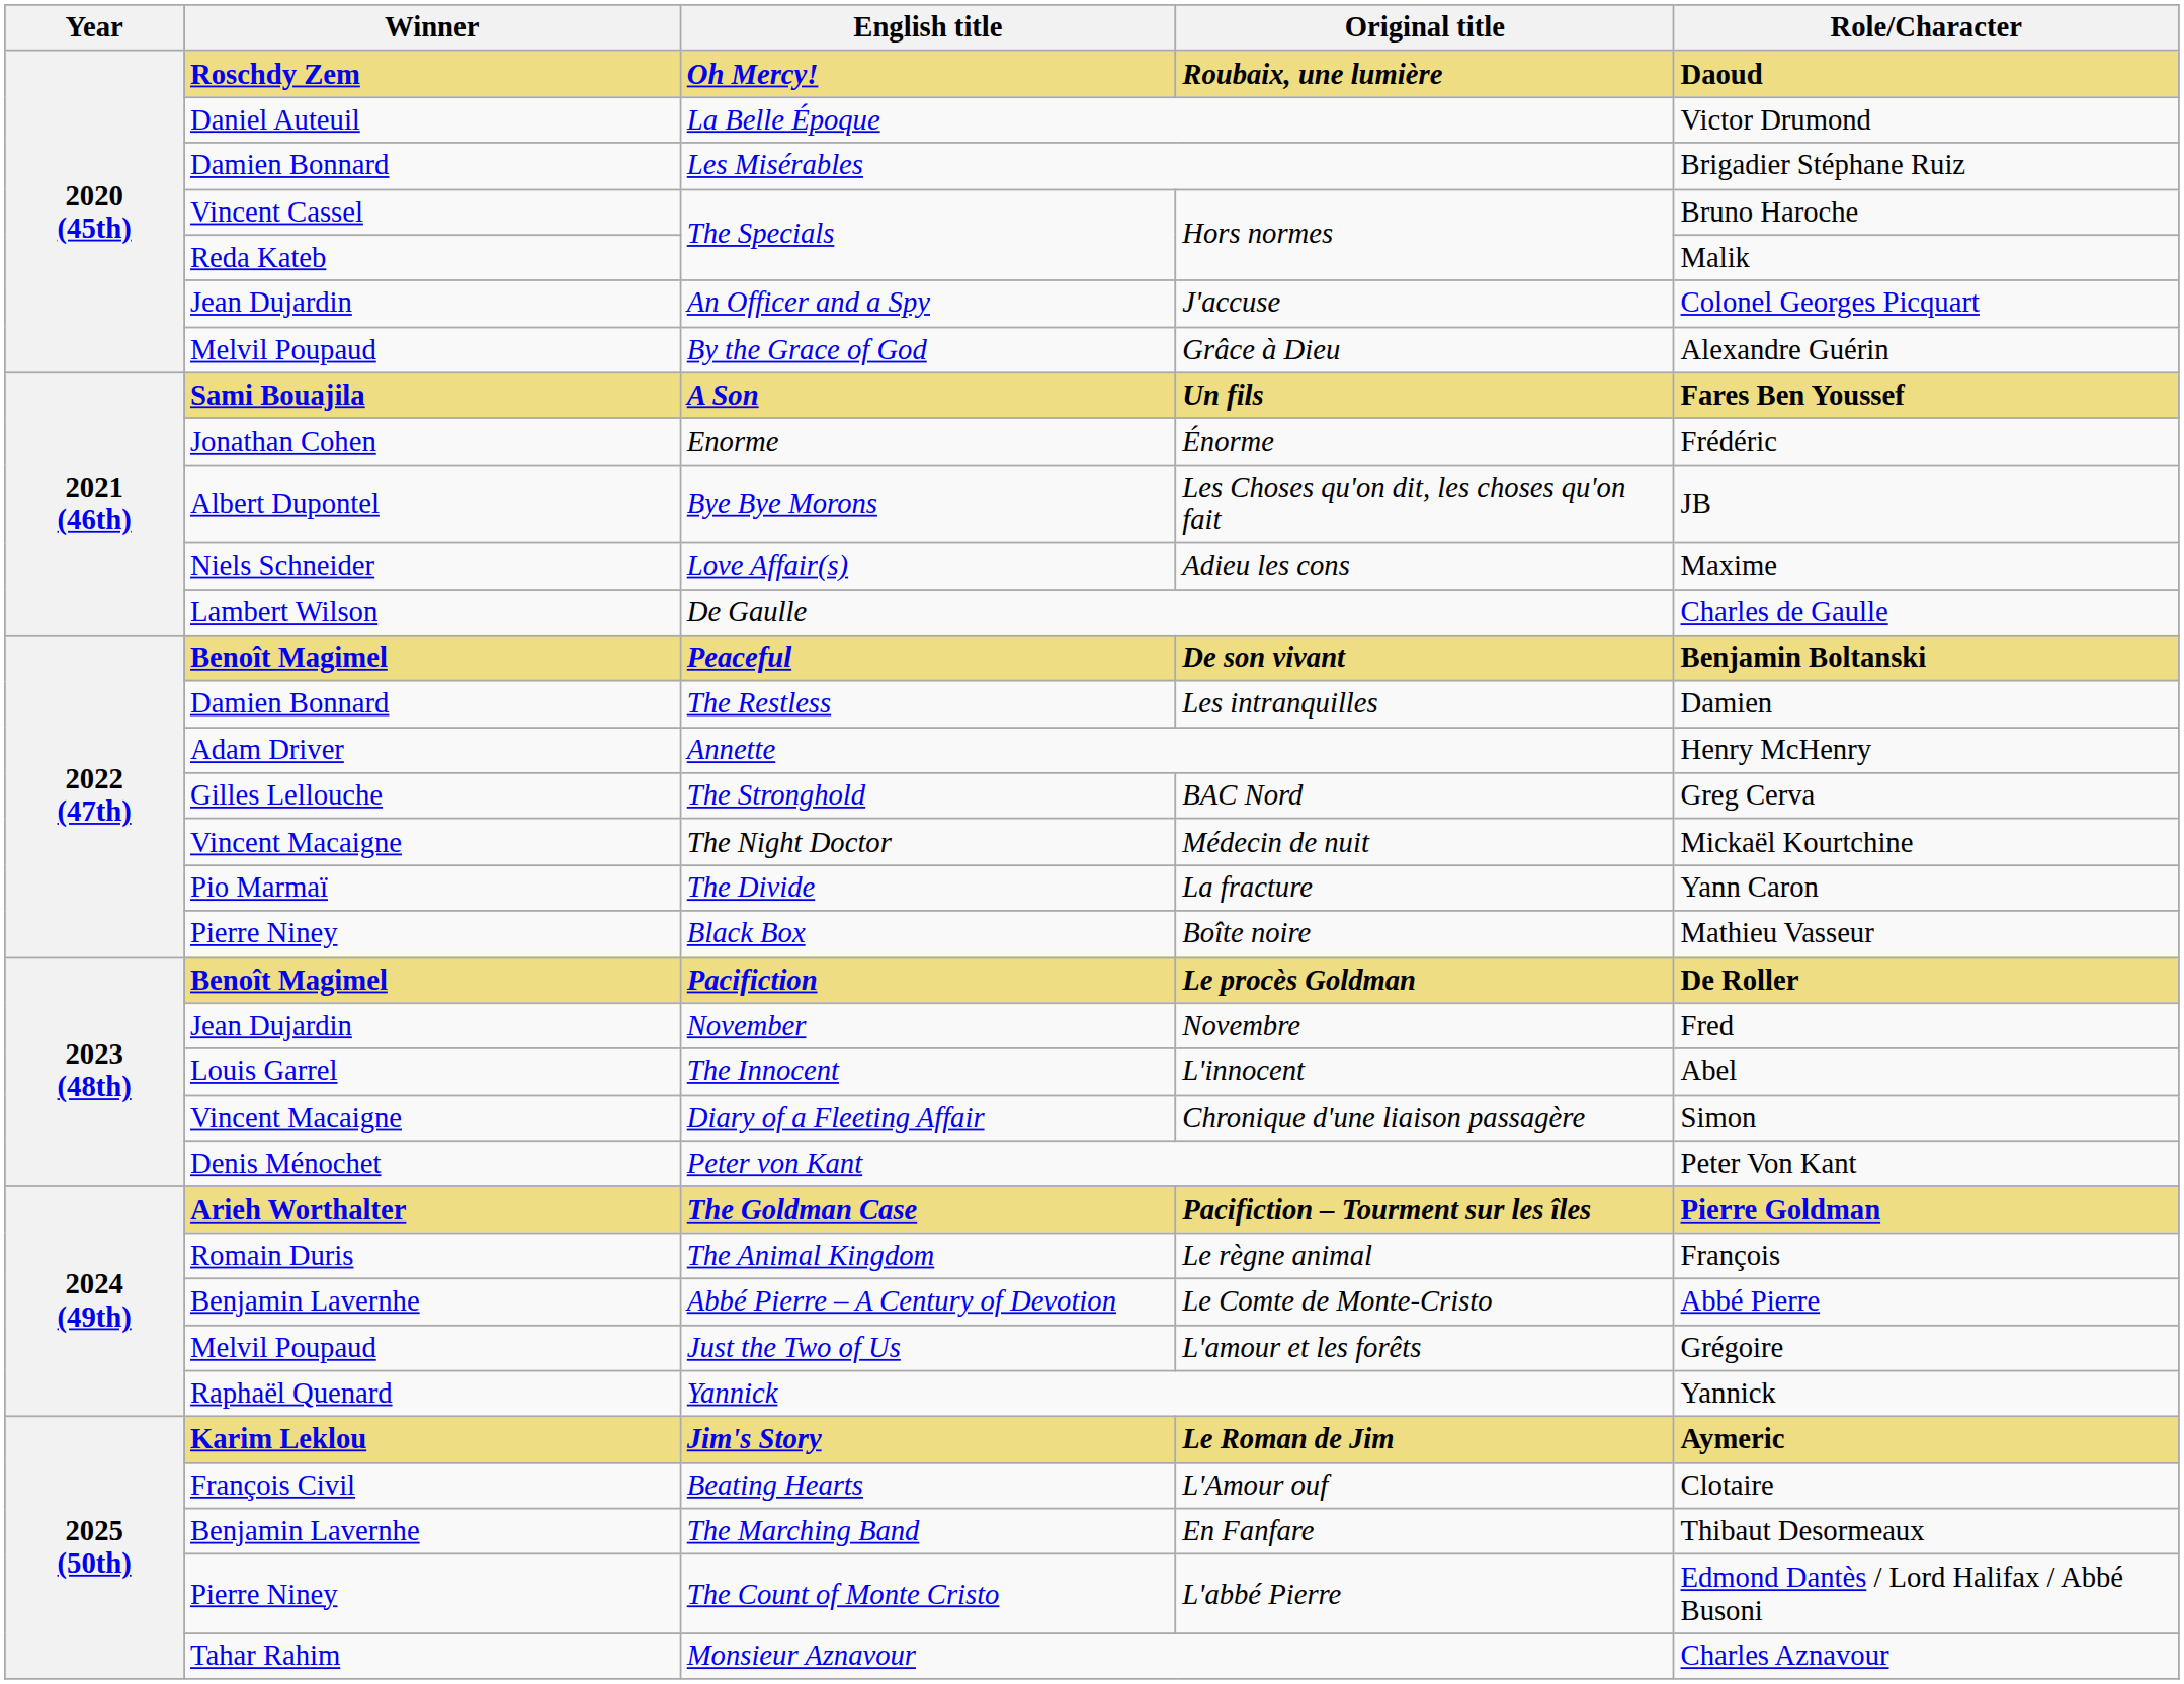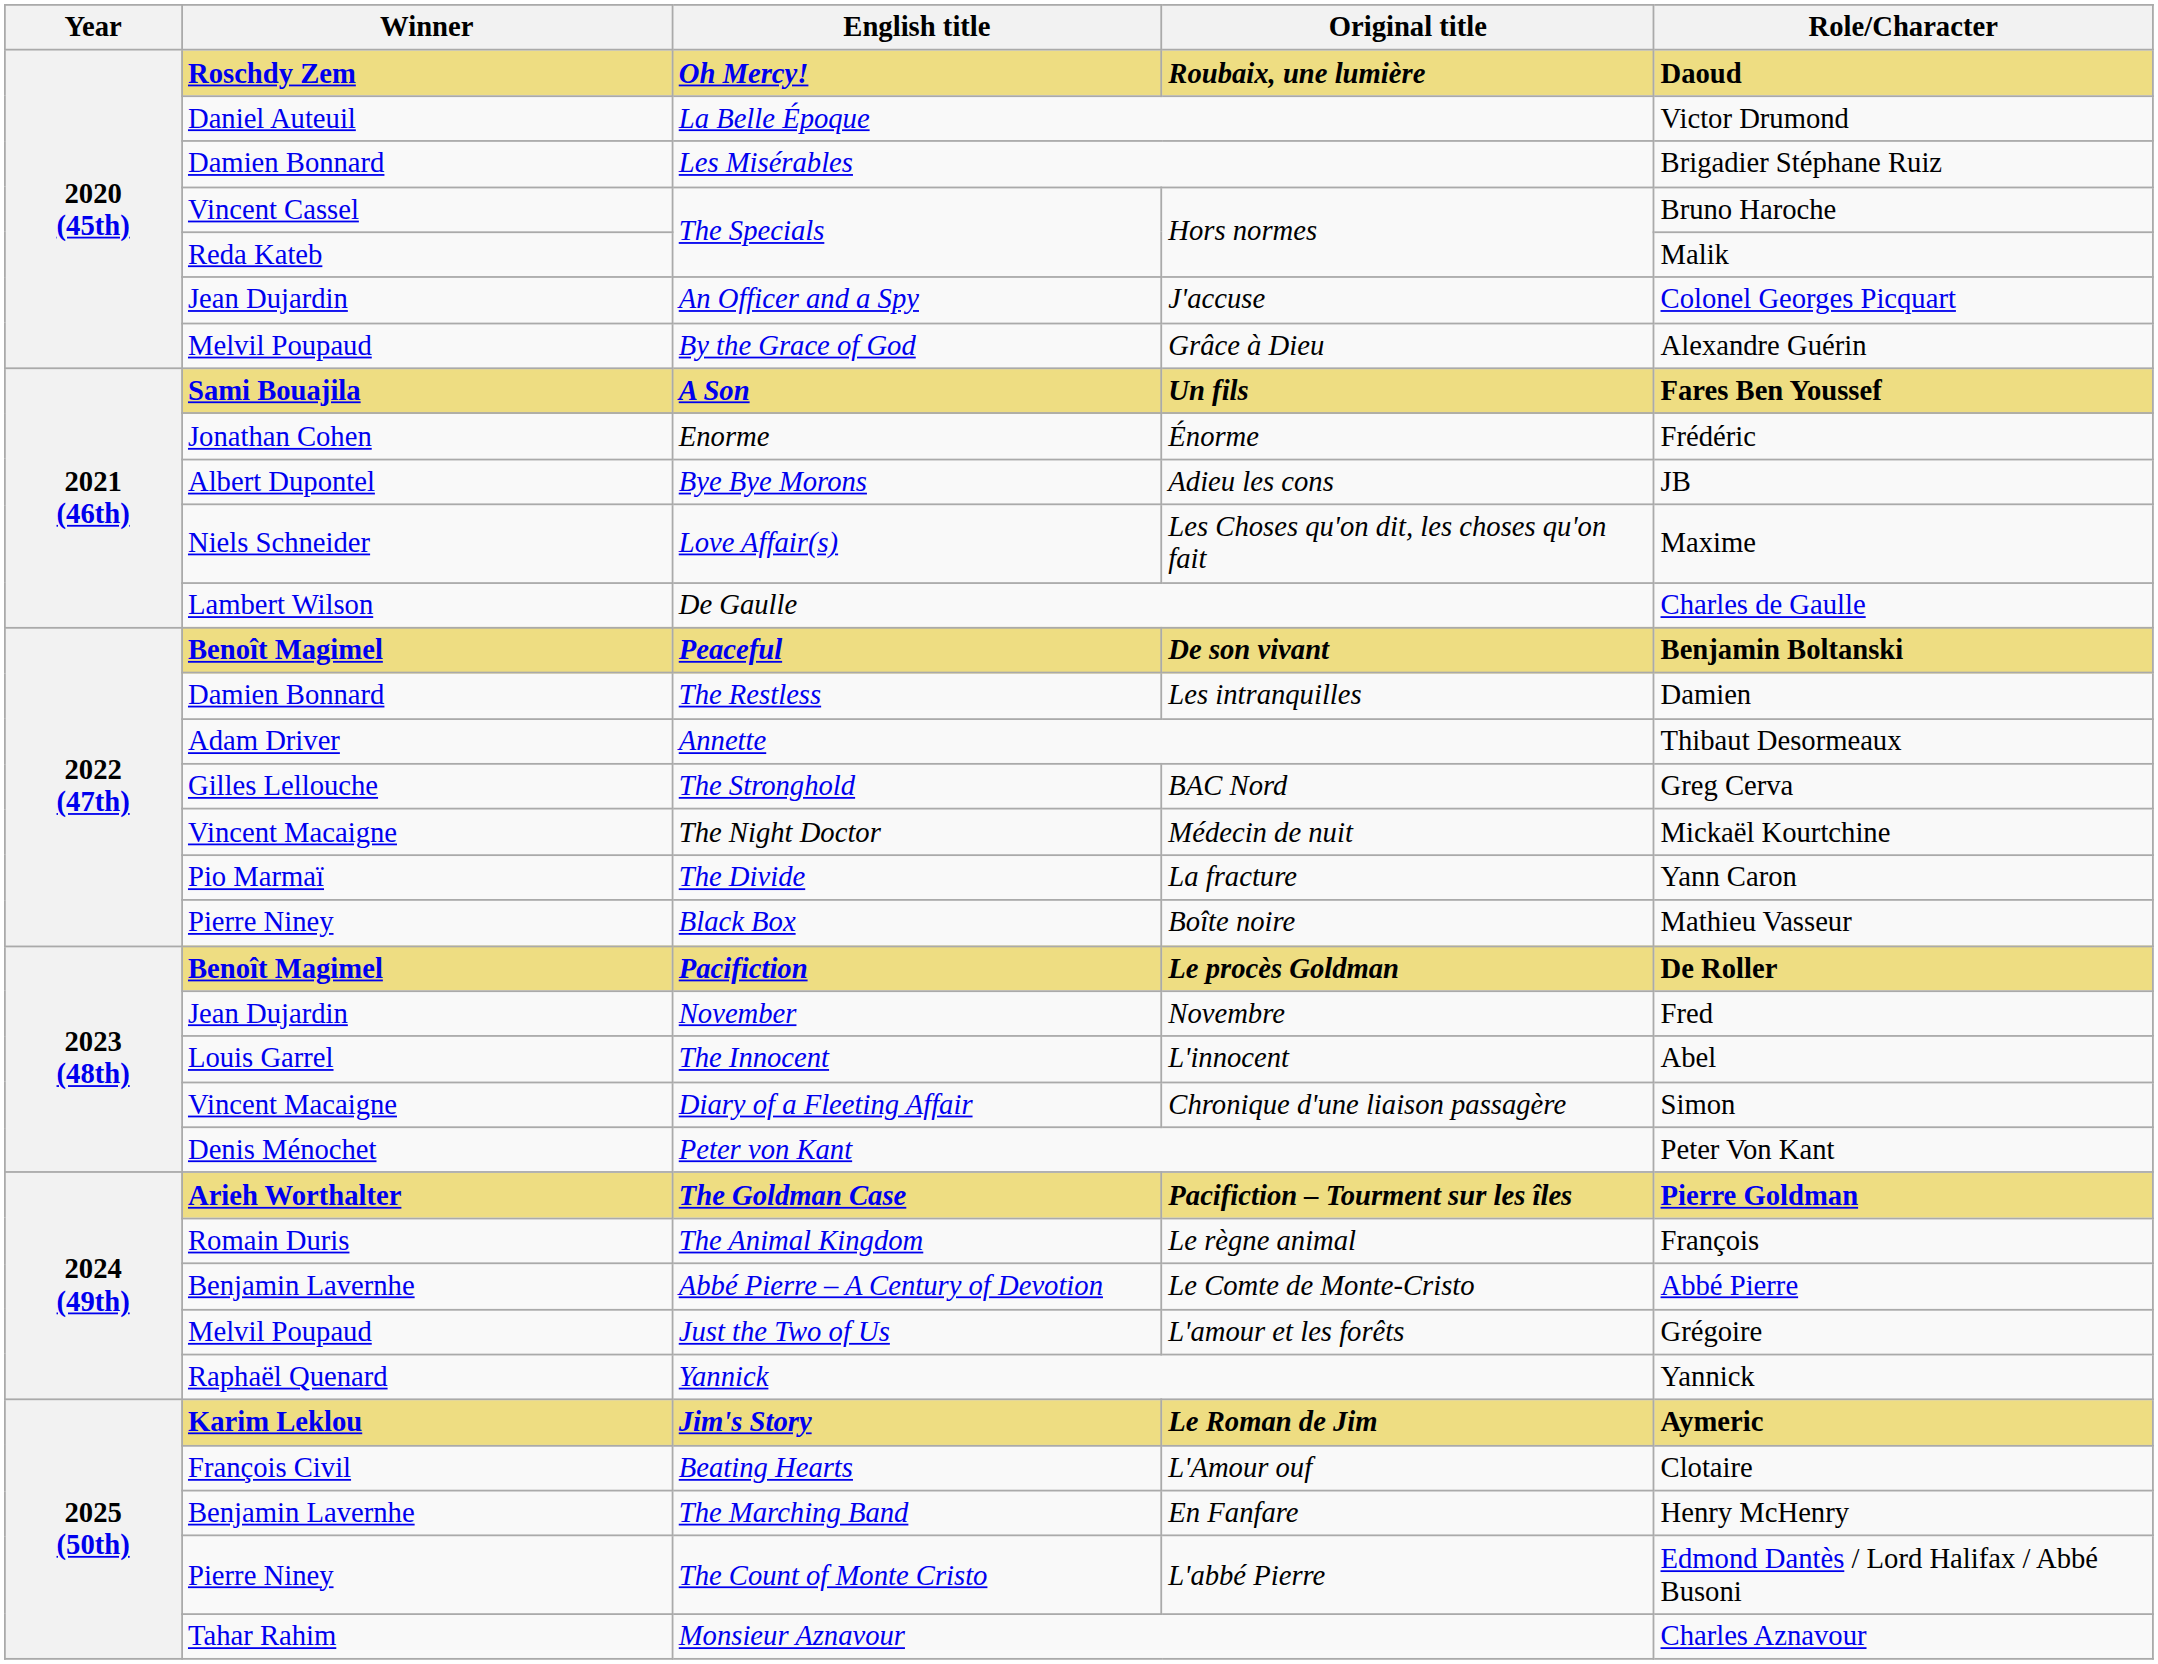Bye Bye Morons | Original title: Les Choses qu'on dit, les choses qu'on fait -> Adieu les cons
Love Affair(s) | Original title: Adieu les cons -> Les Choses qu'on dit, les choses qu'on fait
Annette | Role/Character: Henry McHenry -> Thibaut Desormeaux
The Marching Band | Role/Character: Thibaut Desormeaux -> Henry McHenry
